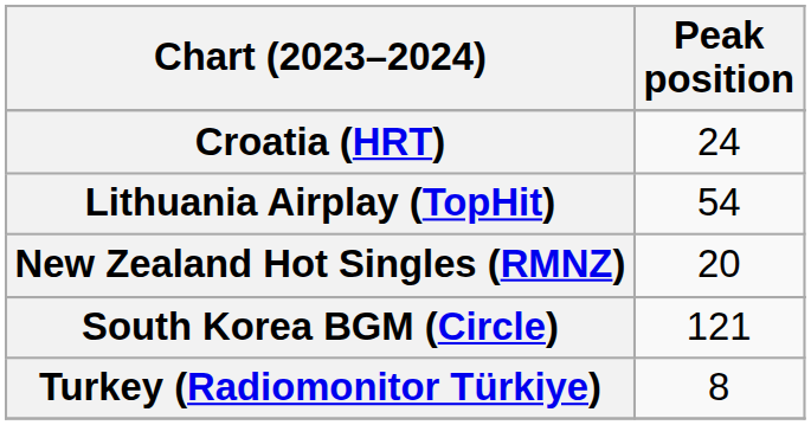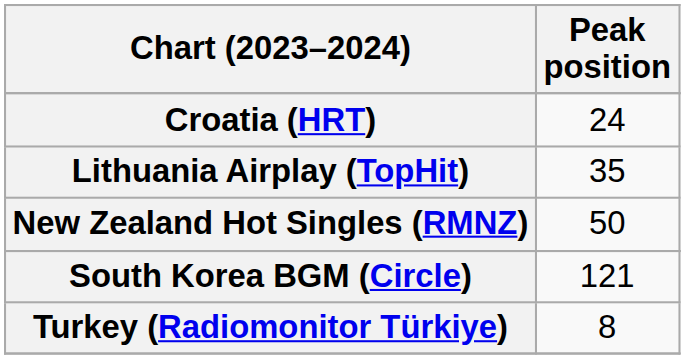Lithuania Airplay (TopHit) | Peak position: 54 -> 35
New Zealand Hot Singles (RMNZ) | Peak position: 20 -> 50
